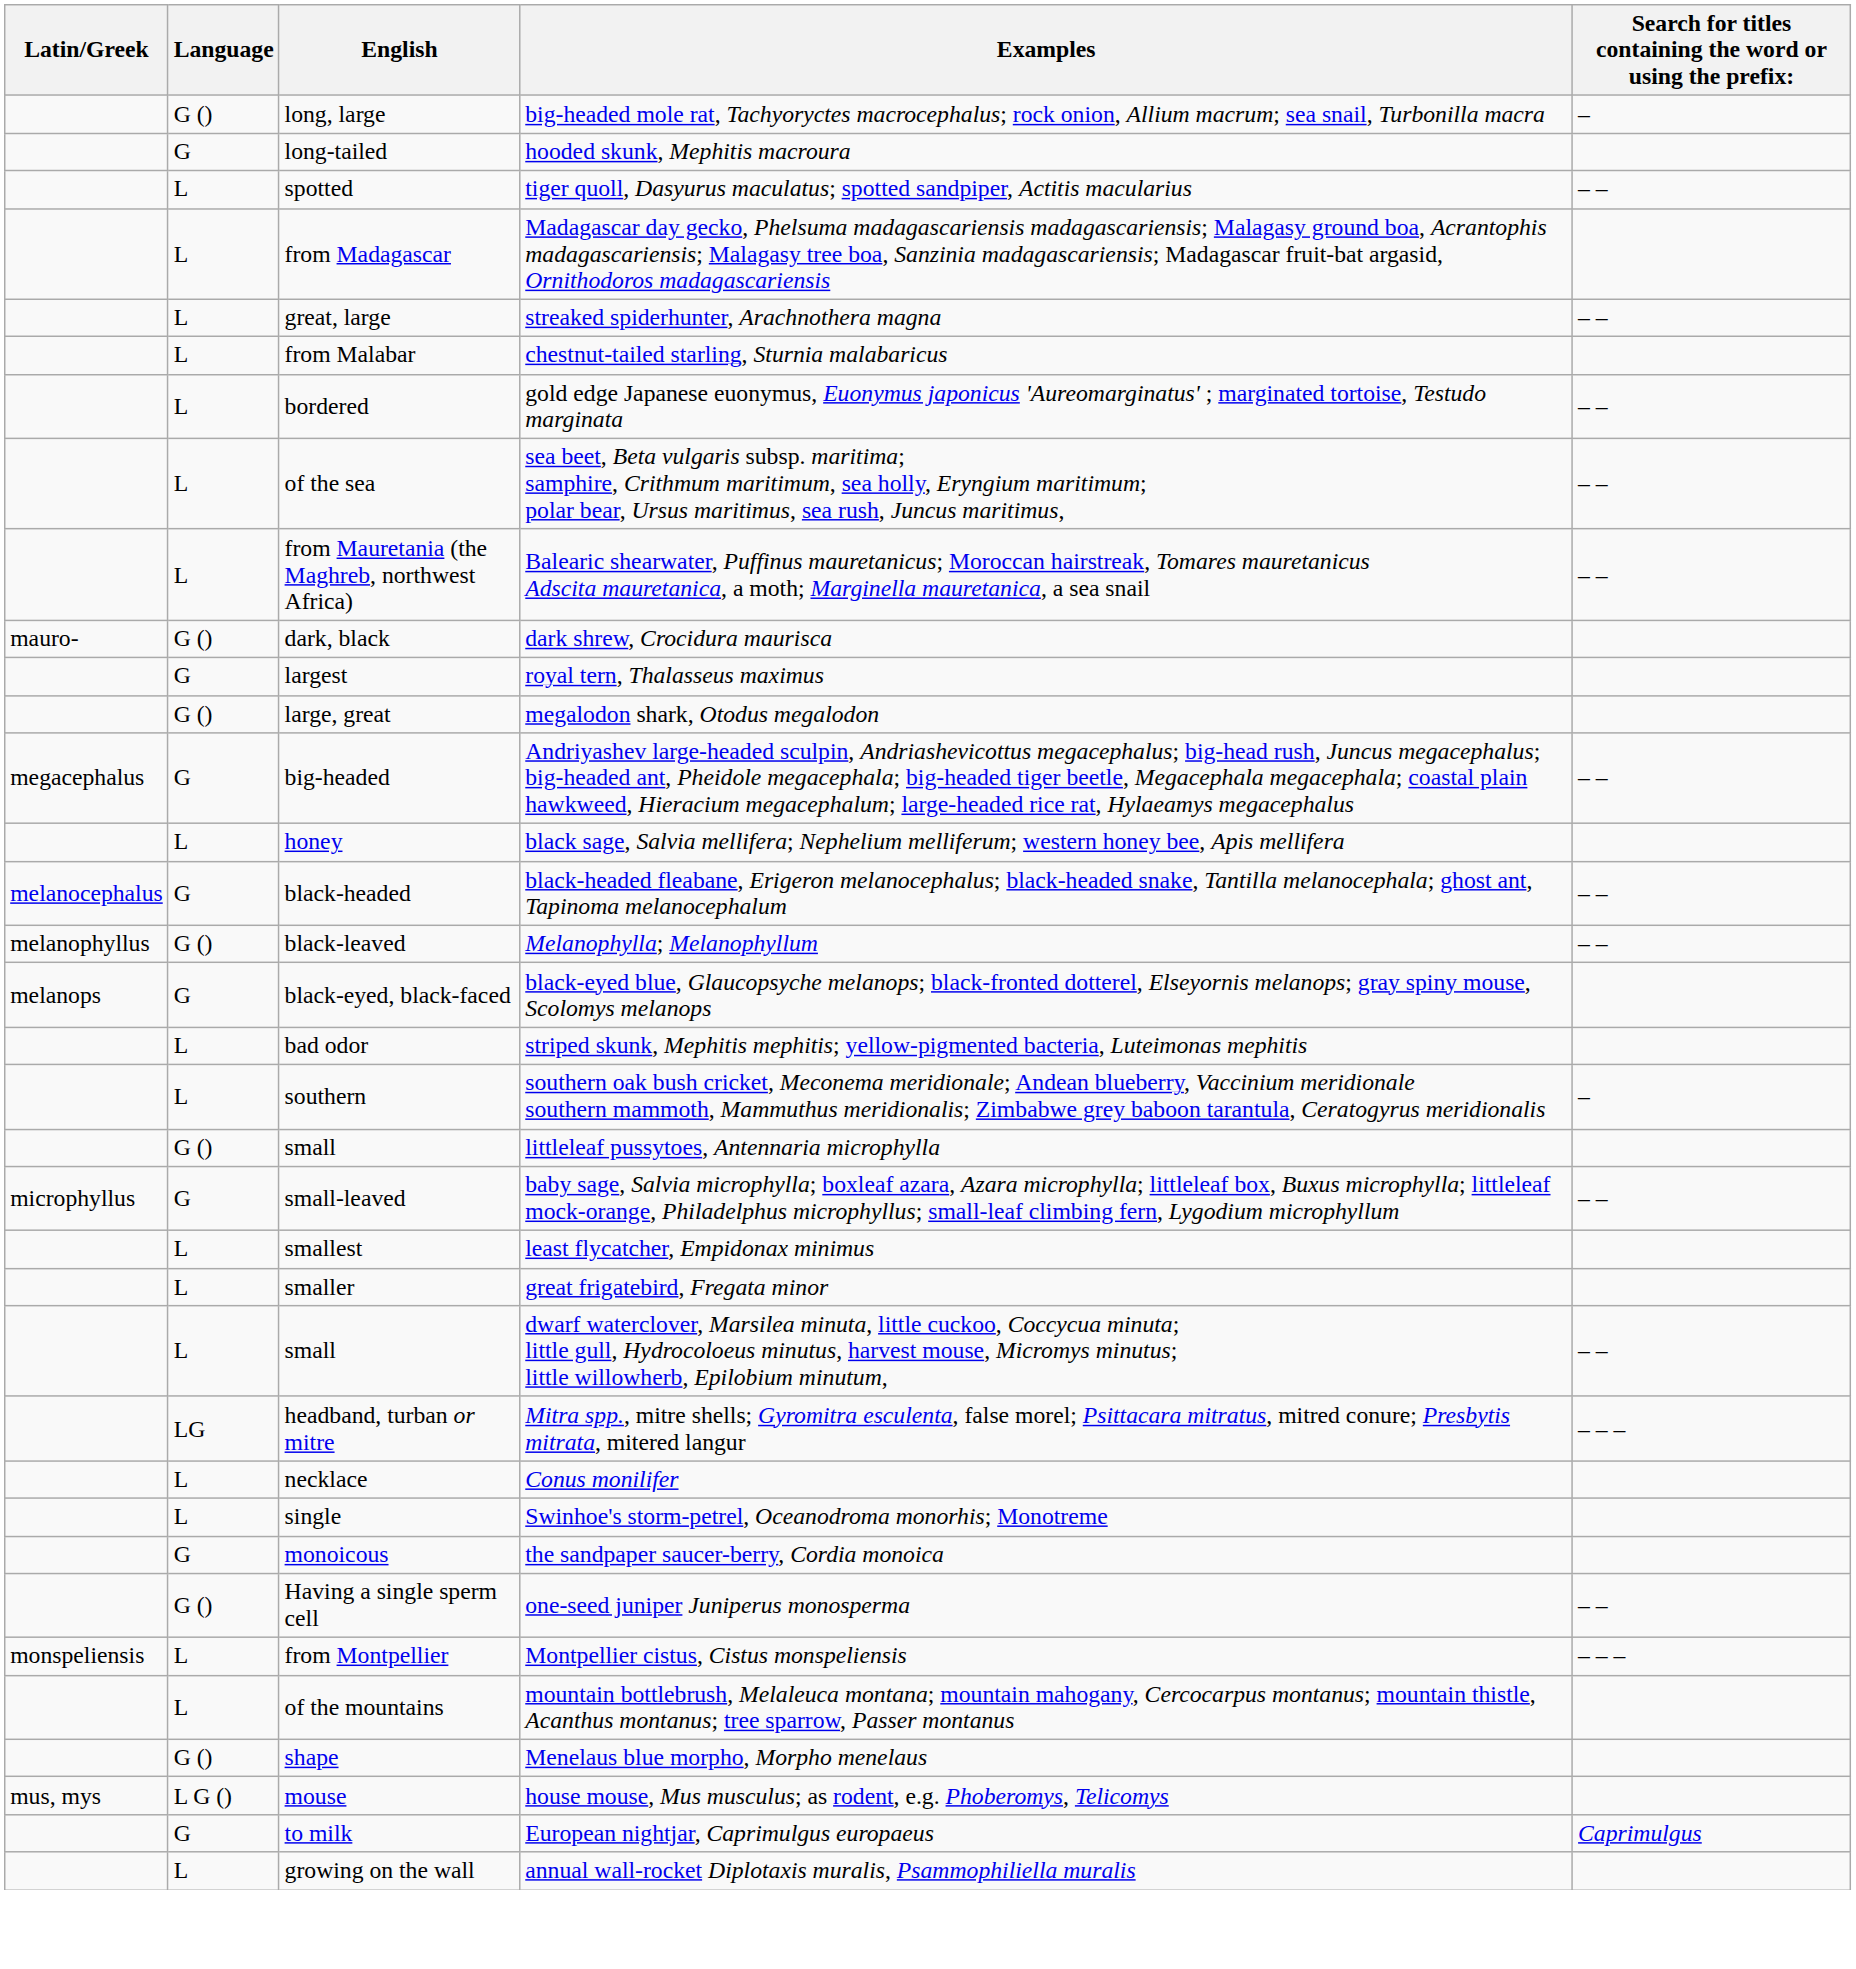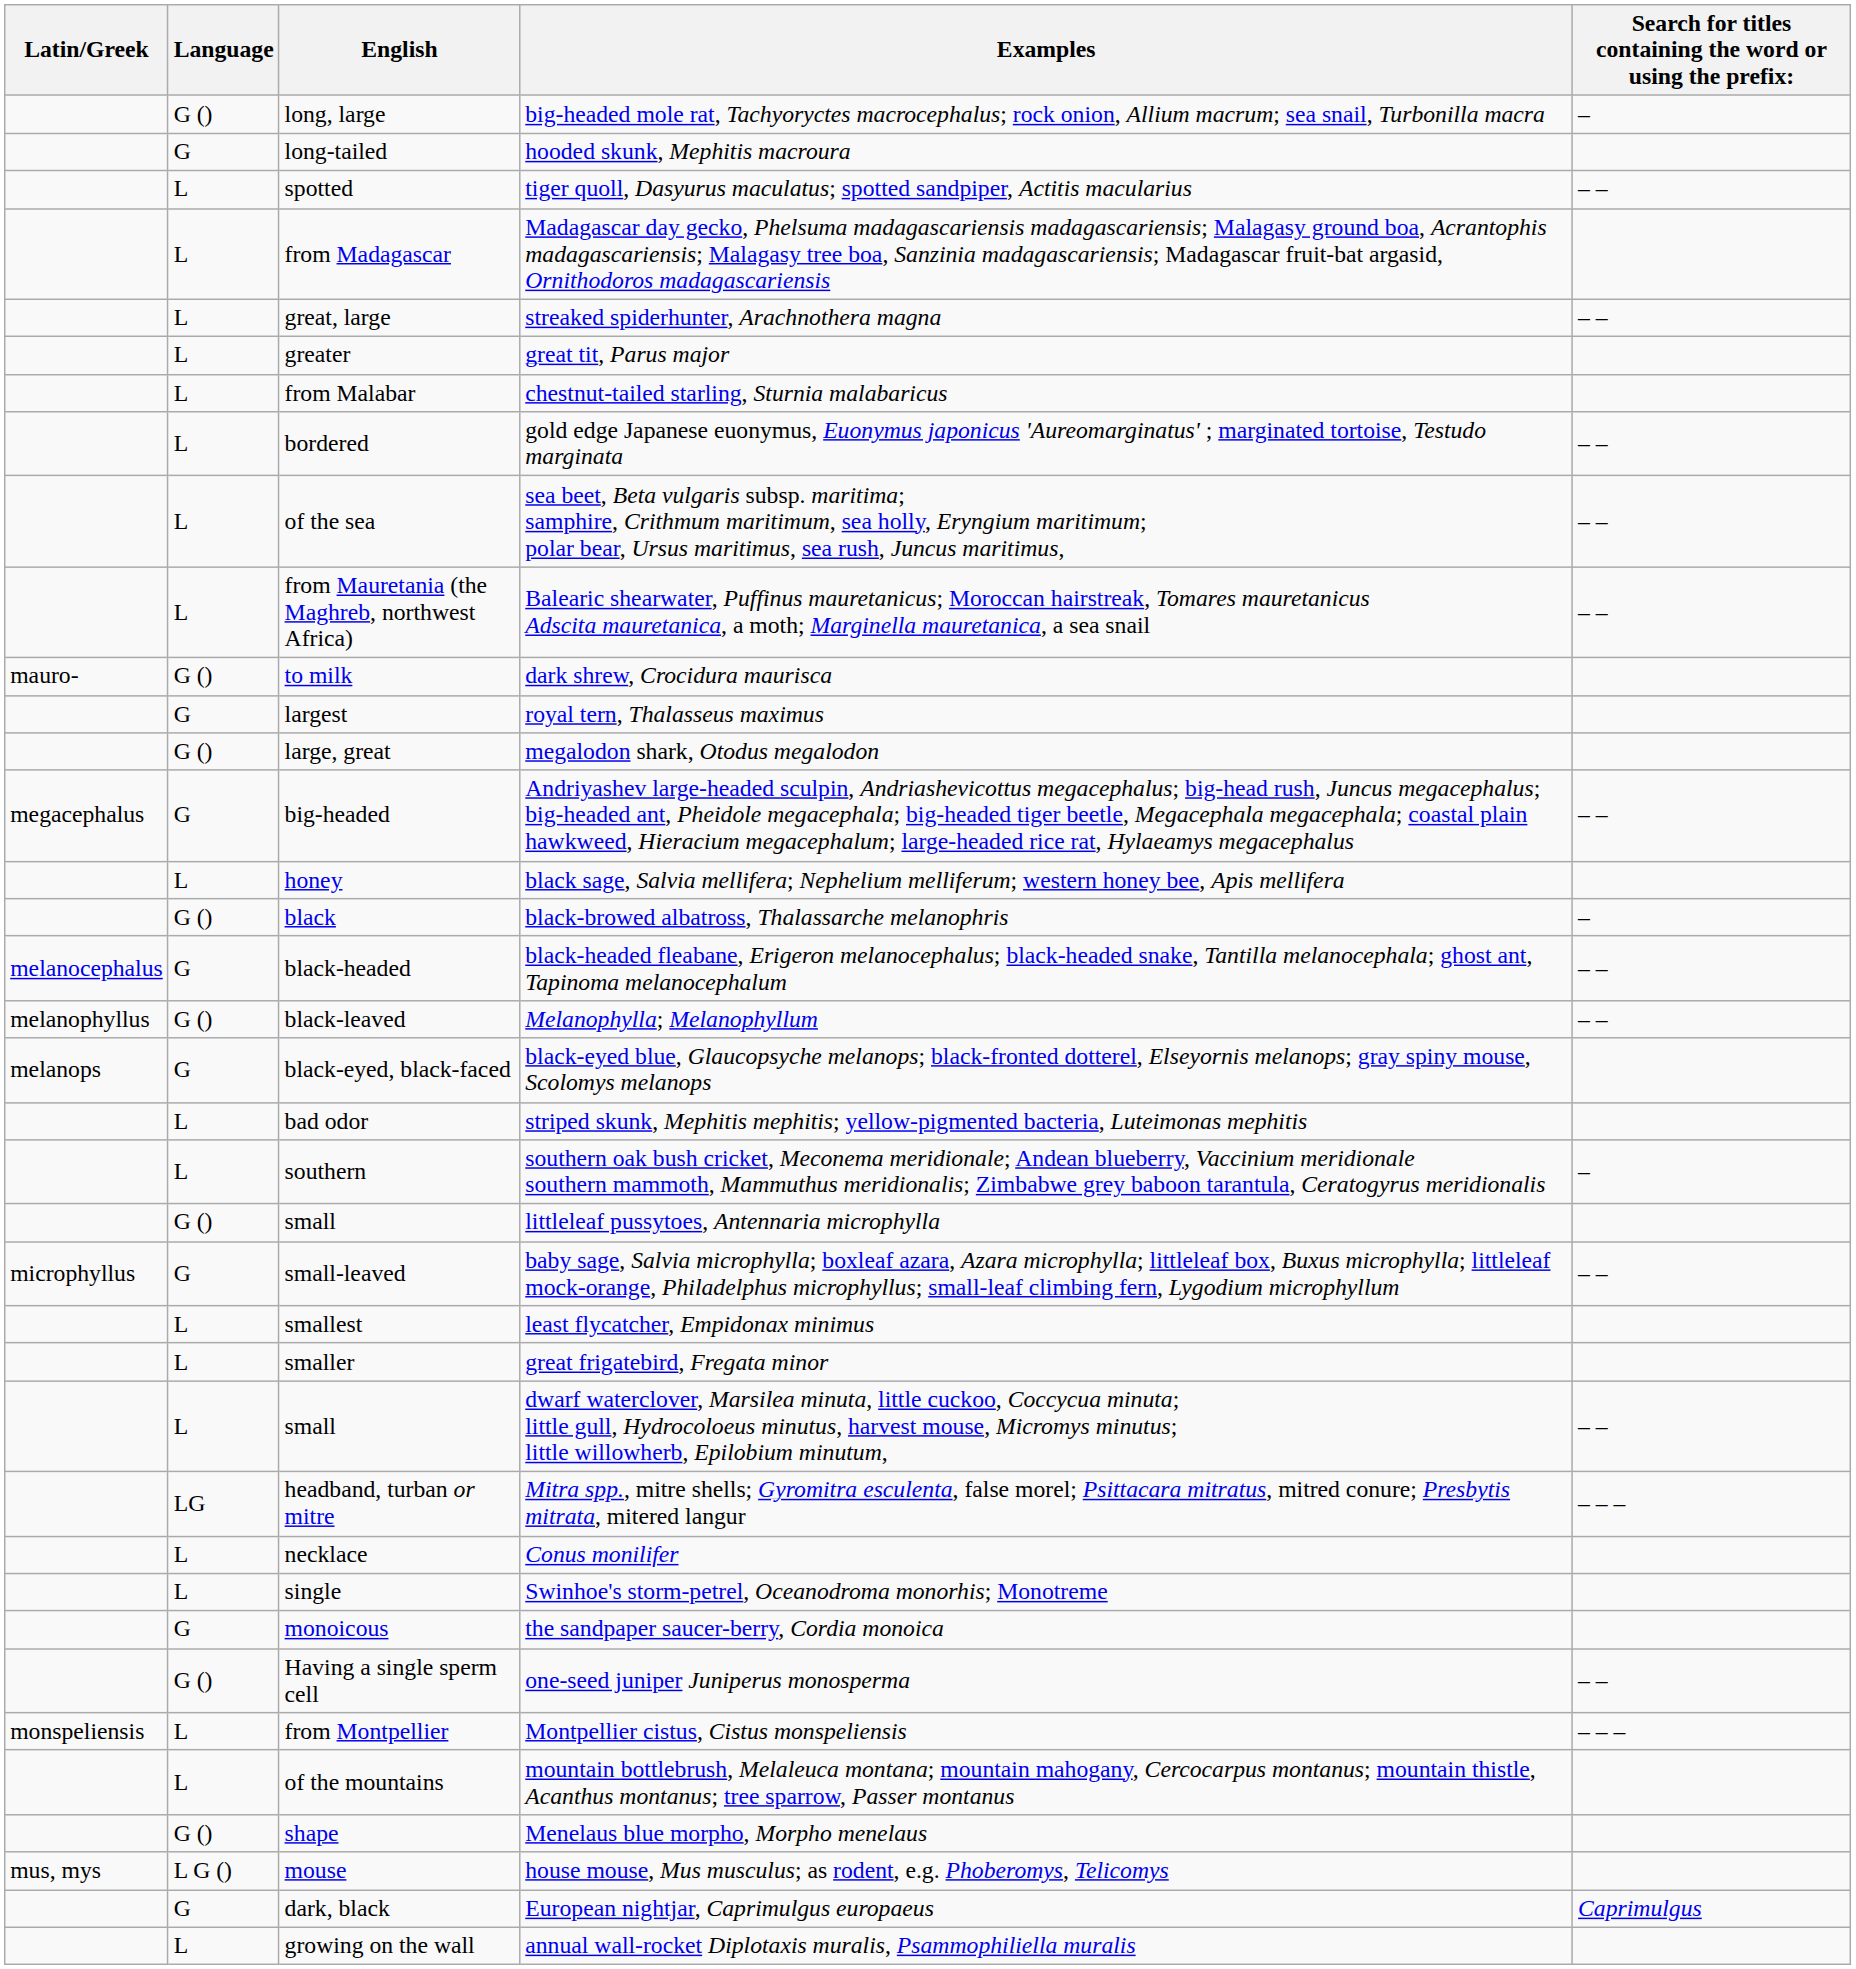+ row: L | greater | great tit, Parus major
dark shrew, Crocidura maurisca | English: dark, black -> to milk
+ row: G () | black | black-browed albatross, Thalassarche melanophris | –
European nightjar, Caprimulgus europaeus | English: to milk -> dark, black
